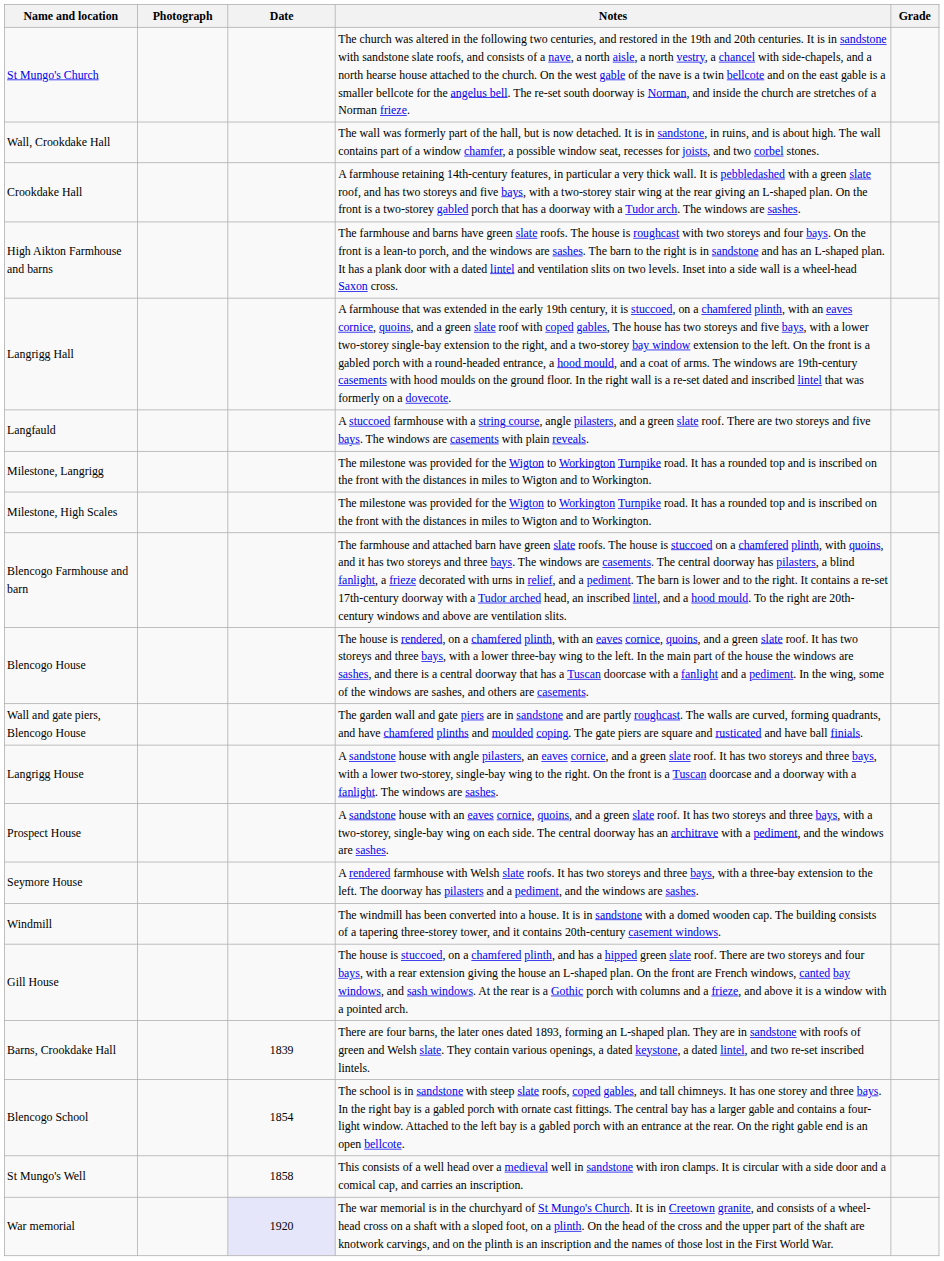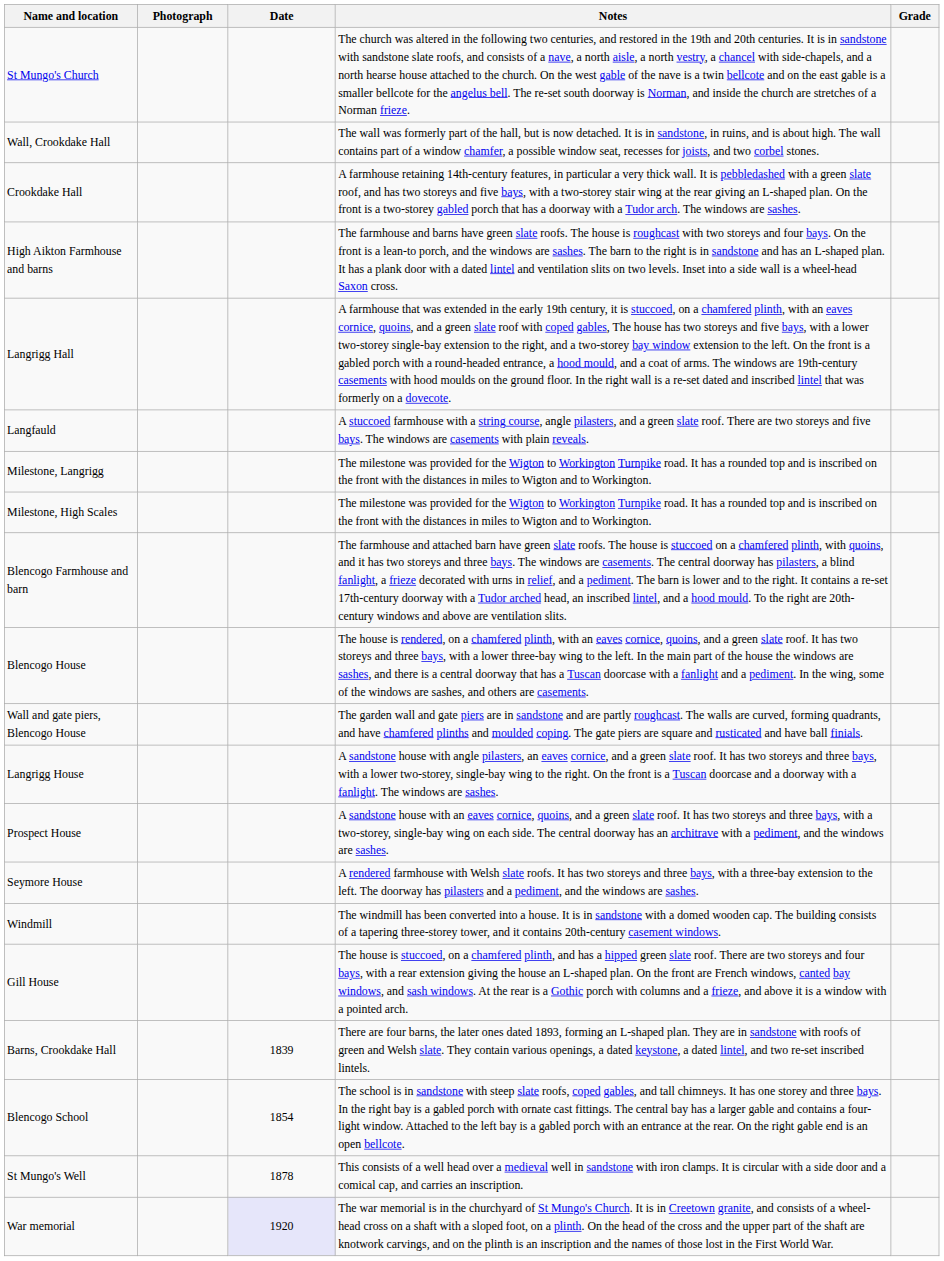St Mungo's Well | Date: 1858 -> 1878
